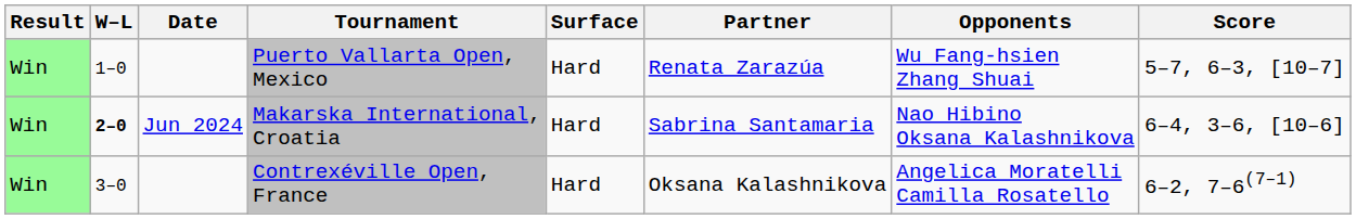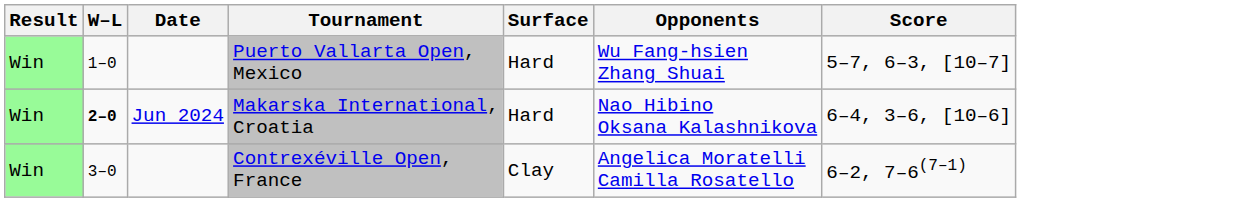- column: Partner | Renata Zarazúa | Sabrina Santamaria | Oksana Kalashnikova
Contrexéville Open, France | Surface: Hard -> Clay
